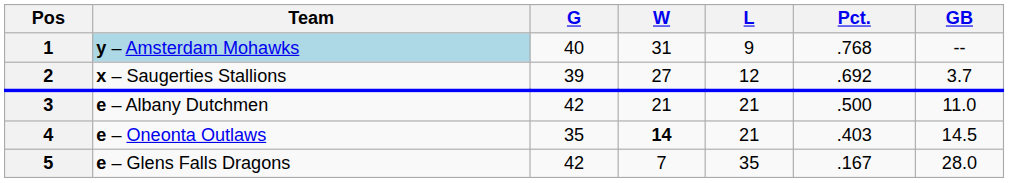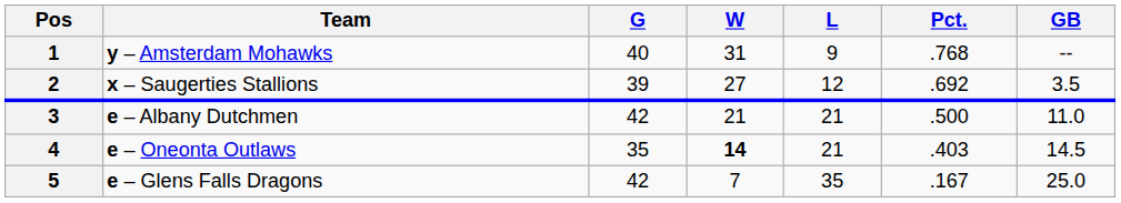1 | Team: lightblue background -> no background
2 | GB: 3.7 -> 3.5
5 | GB: 28.0 -> 25.0
